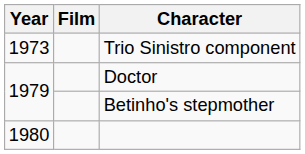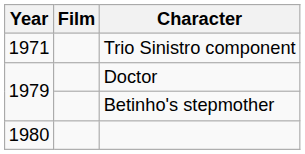Trio Sinistro component | Year: 1973 -> 1971
